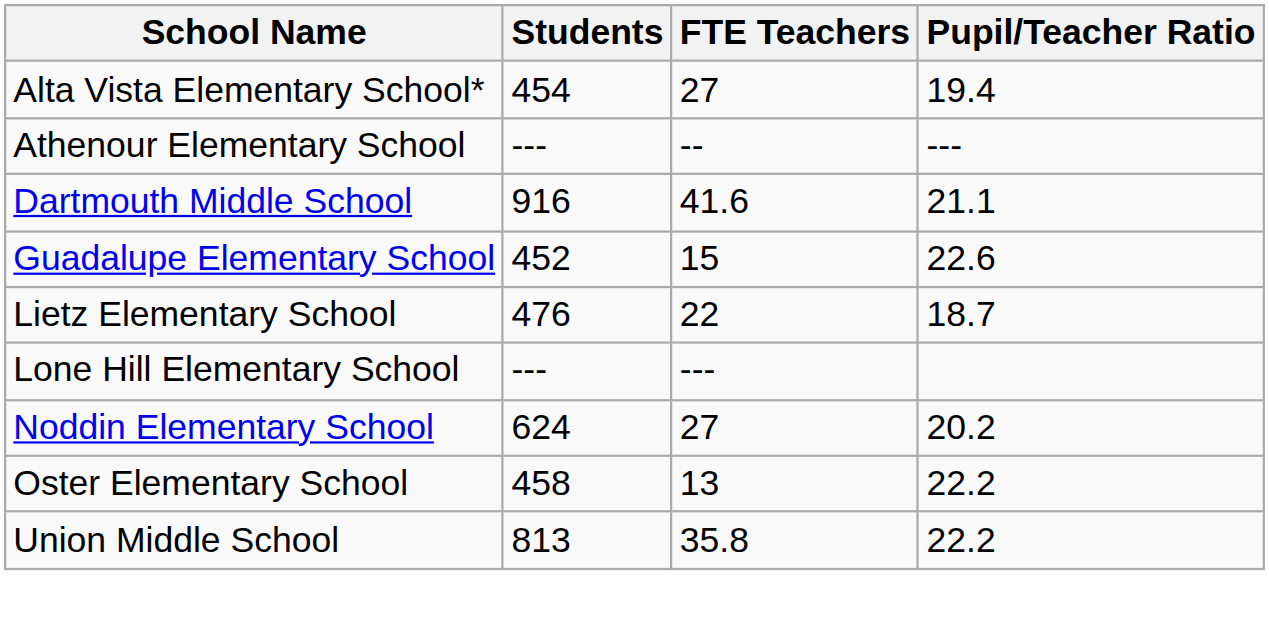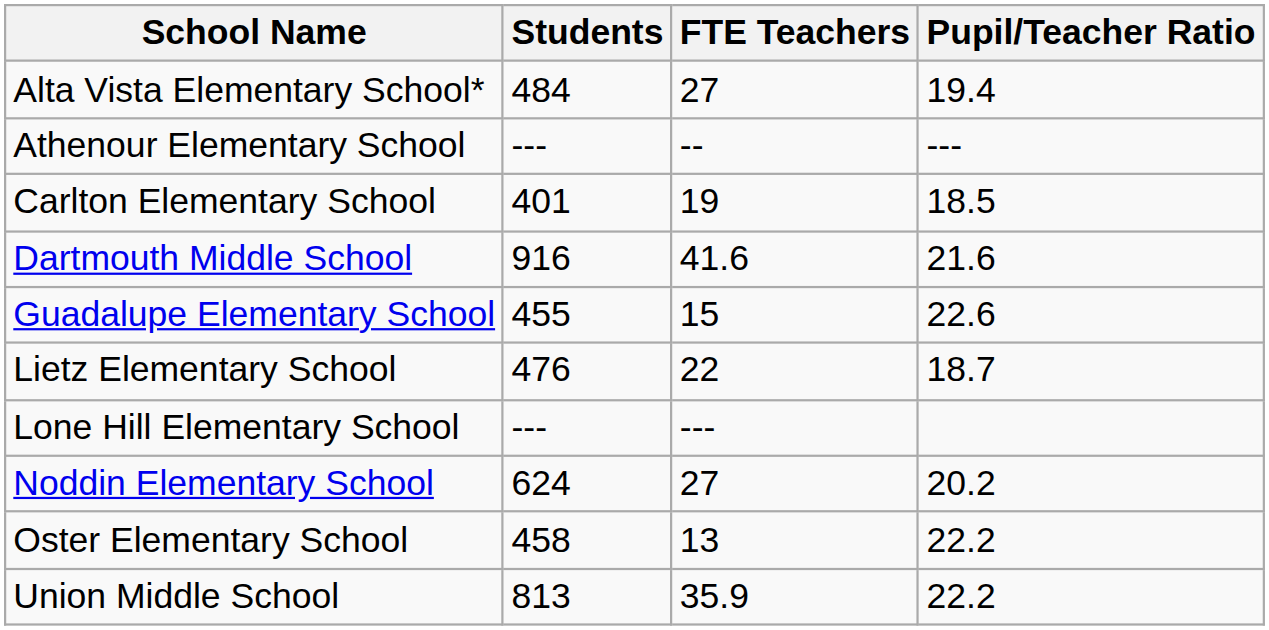Alta Vista Elementary School* | Students: 454 -> 484
+ row: Carlton Elementary School | 401 | 19 | 18.5
Dartmouth Middle School | Pupil/Teacher Ratio: 21.1 -> 21.6
Guadalupe Elementary School | Students: 452 -> 455
Union Middle School | FTE Teachers: 35.8 -> 35.9
